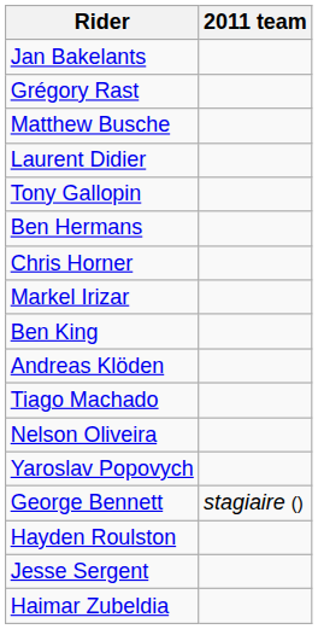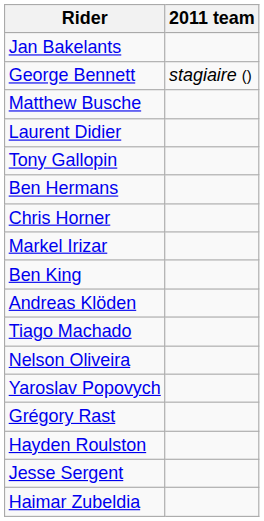rows swapped: George Bennett <-> Grégory Rast
